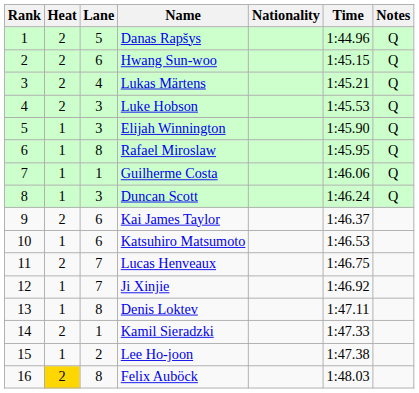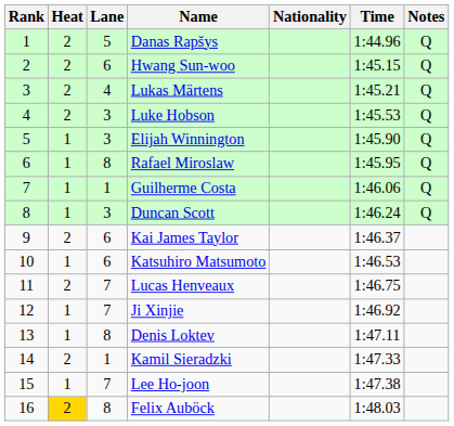Lee Ho-joon | Lane: 2 -> 7
